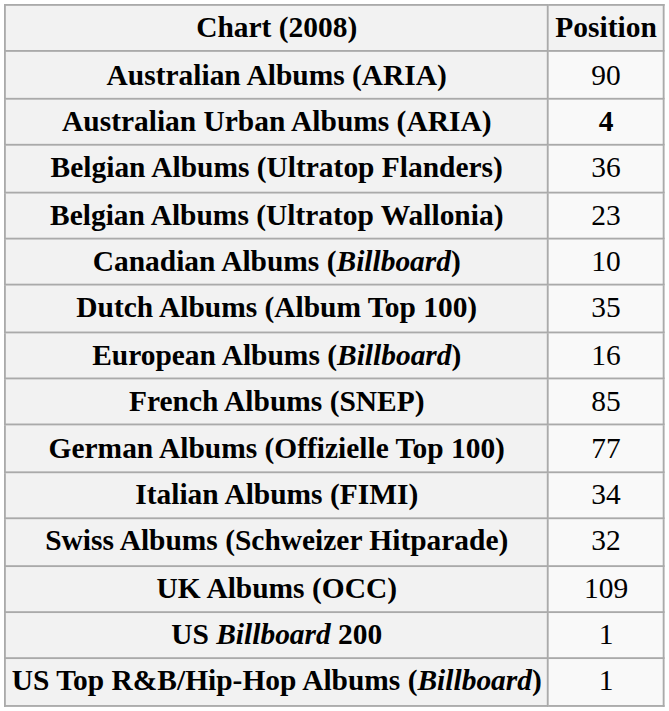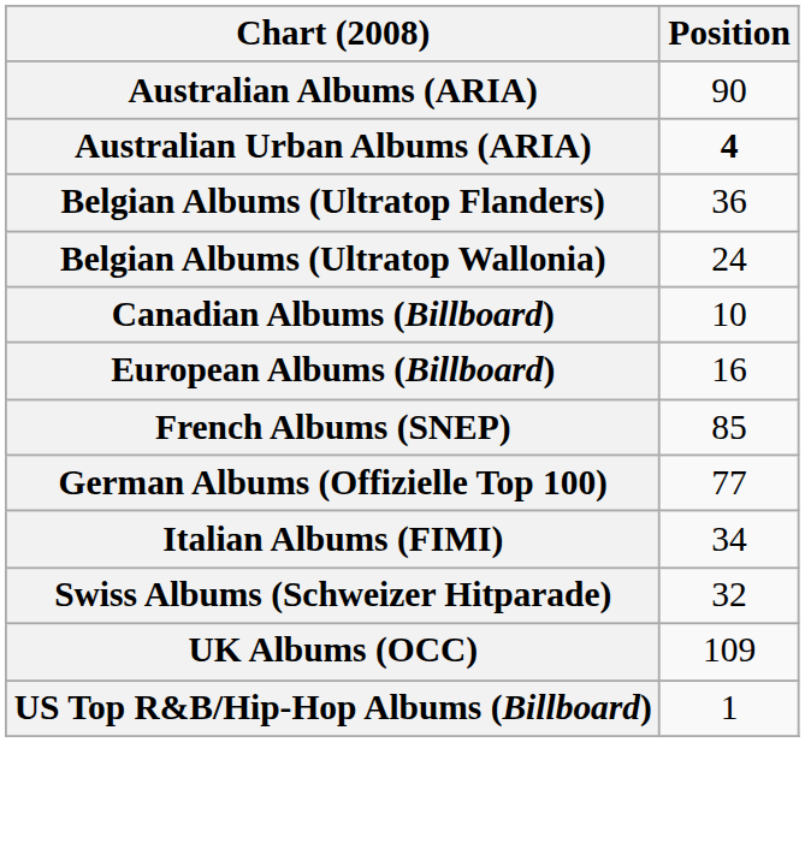Belgian Albums (Ultratop Wallonia) | Position: 23 -> 24
- row: Dutch Albums (Album Top 100) | 35
- row: US Billboard 200 | 1
